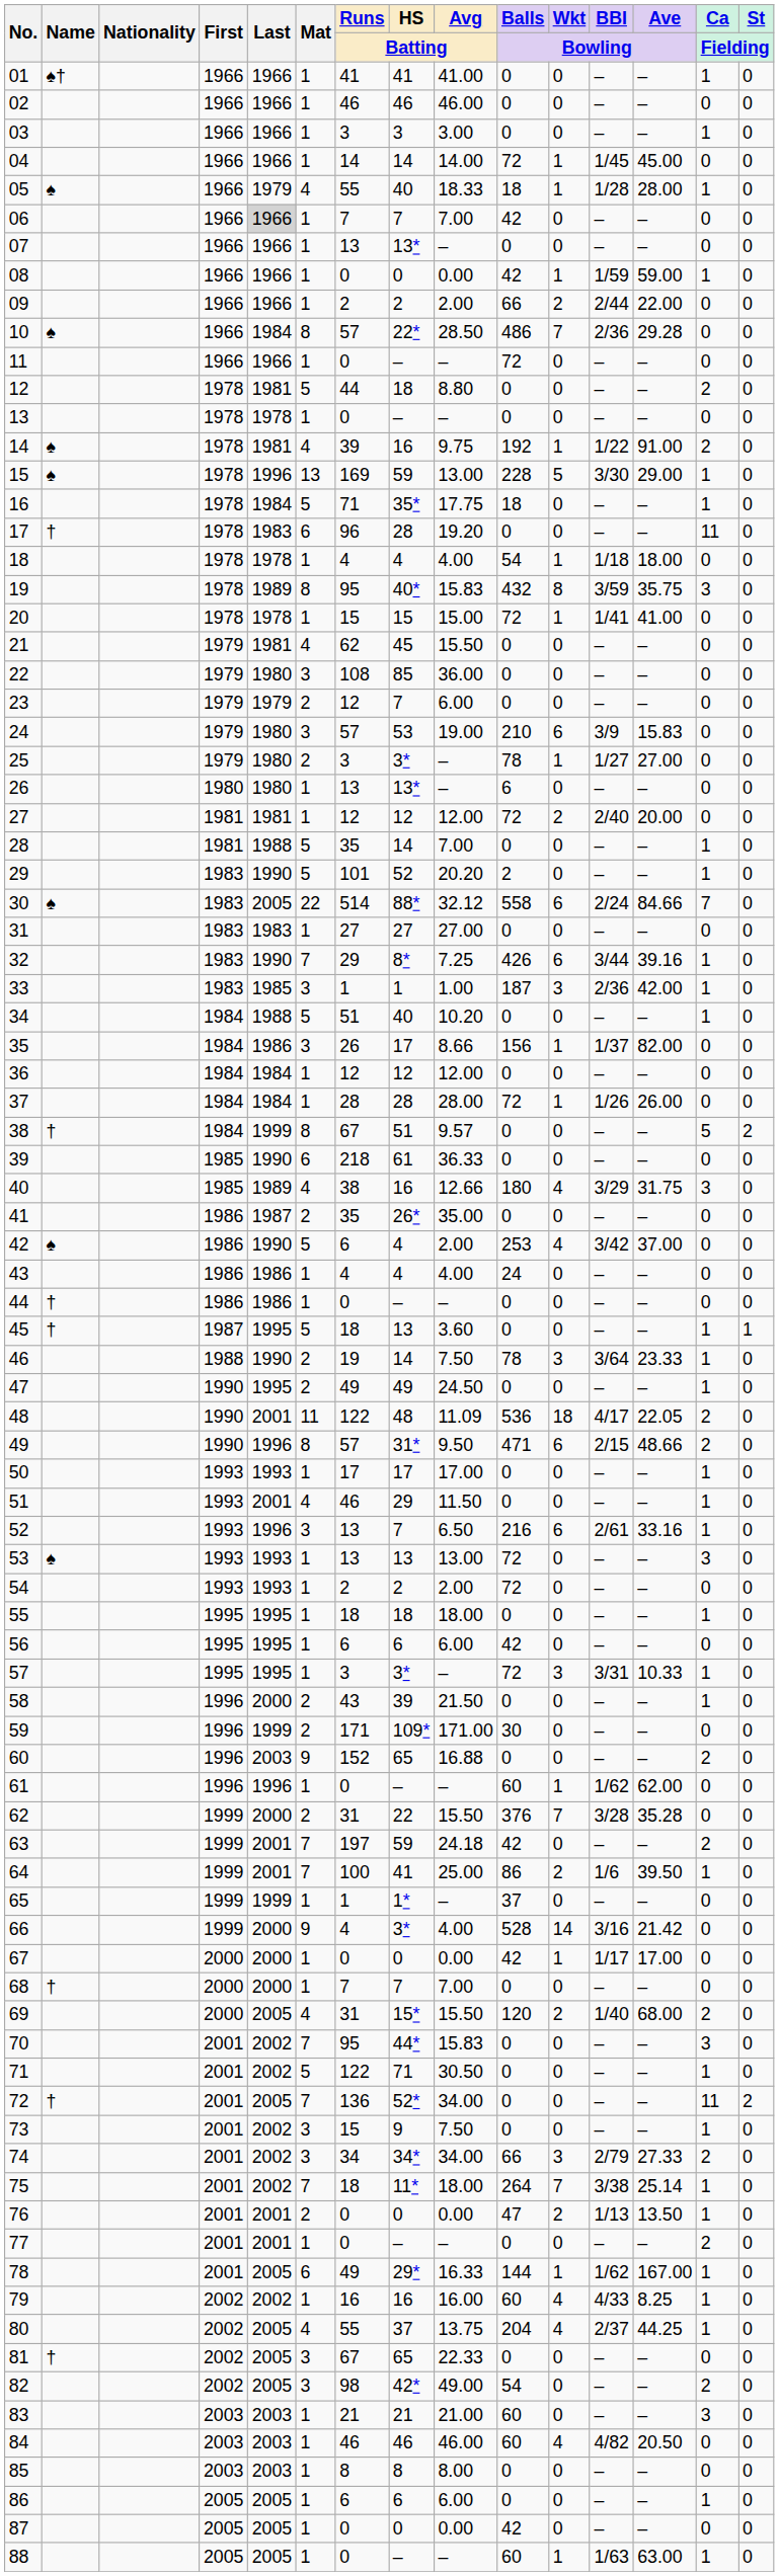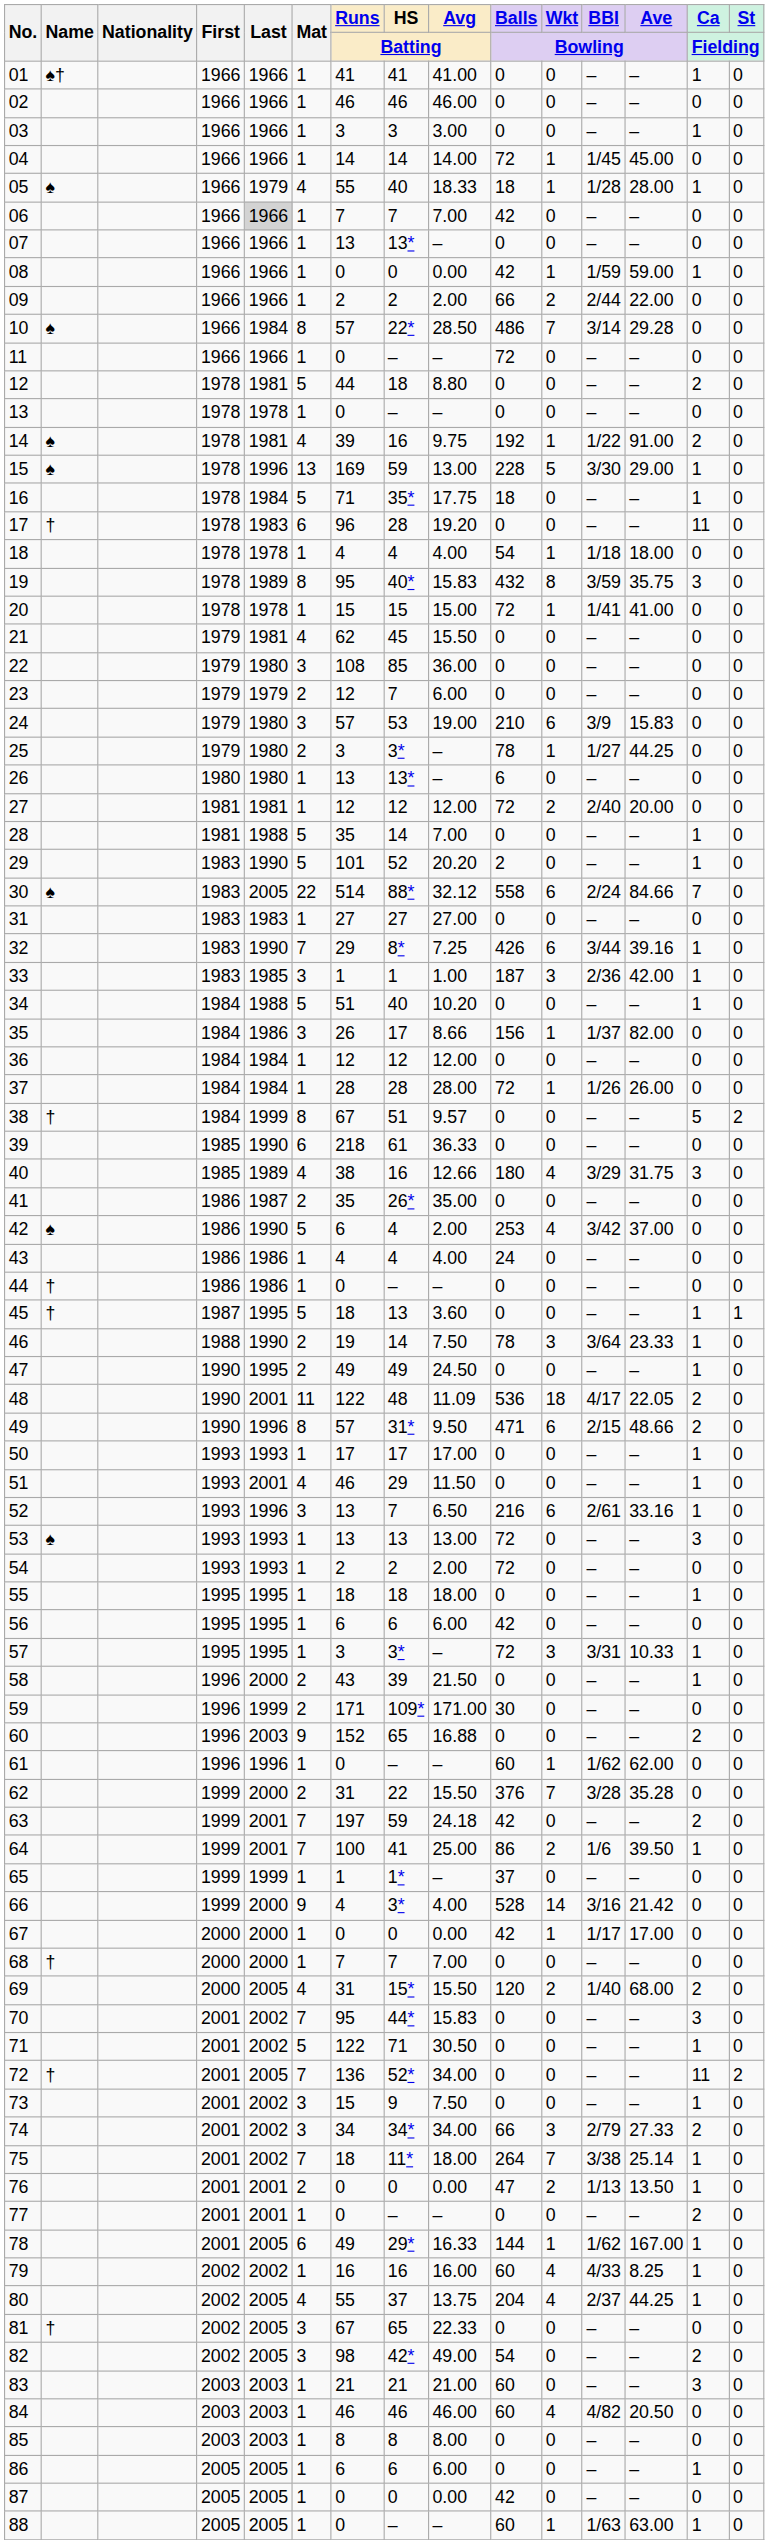10 | BBI / Bowling: 2/36 -> 3/14
25 | Ave / Bowling: 27.00 -> 44.25
